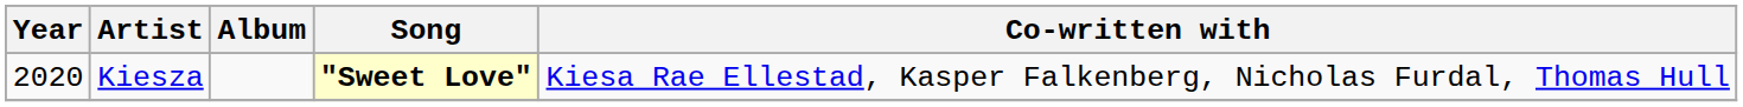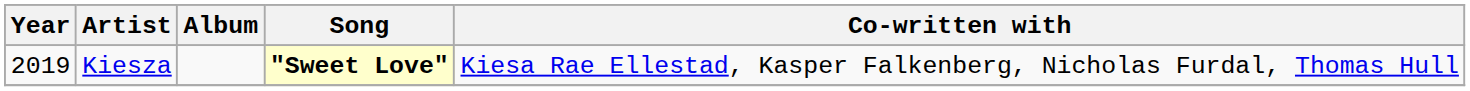Kiesza | Year: 2020 -> 2019
